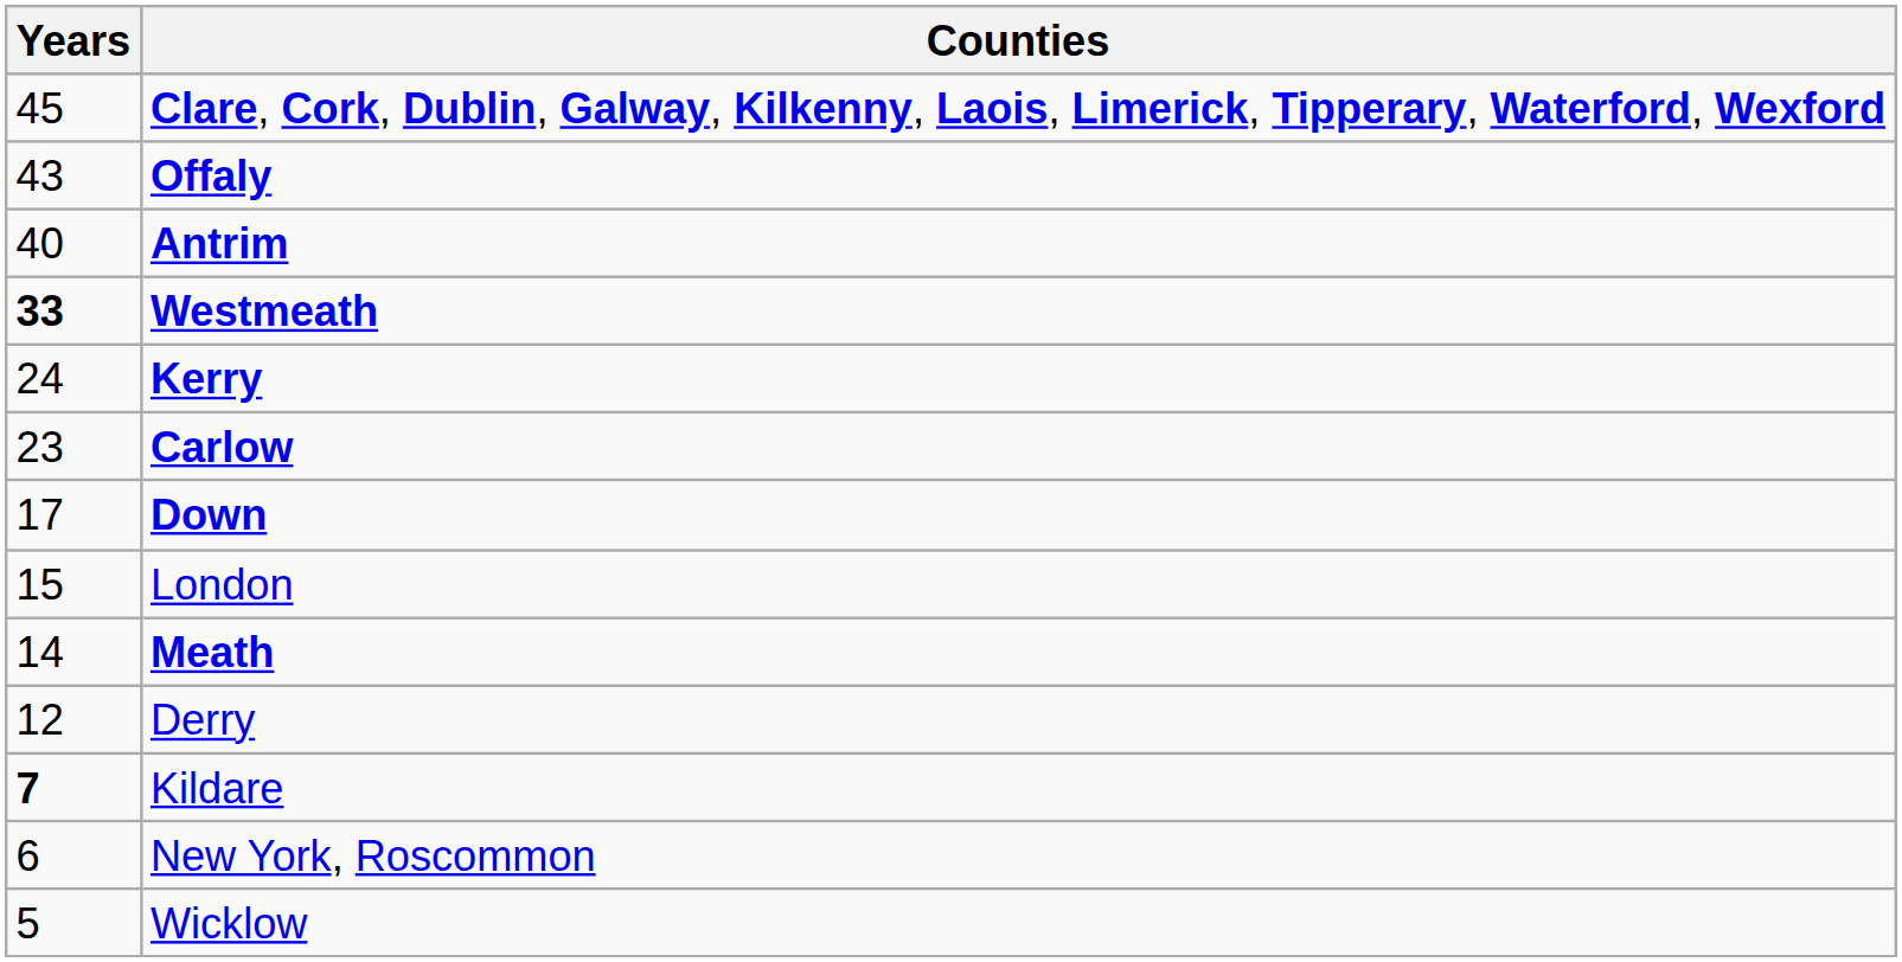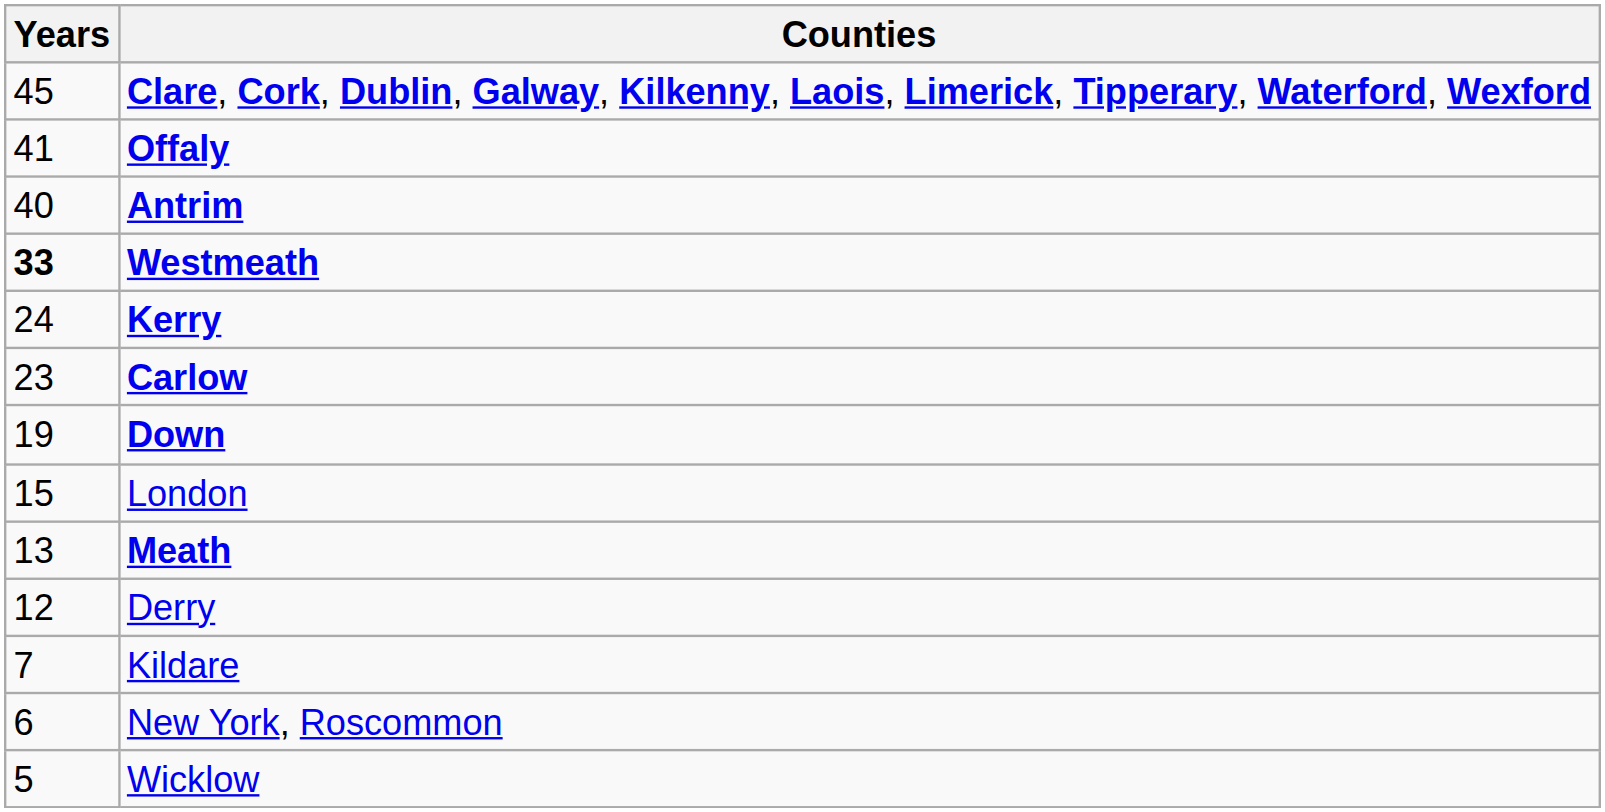Offaly | Years: 43 -> 41
Down | Years: 17 -> 19
Meath | Years: 14 -> 13
Kildare | Years: bold -> normal
